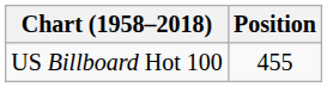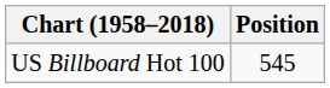US Billboard Hot 100 | Position: 455 -> 545
